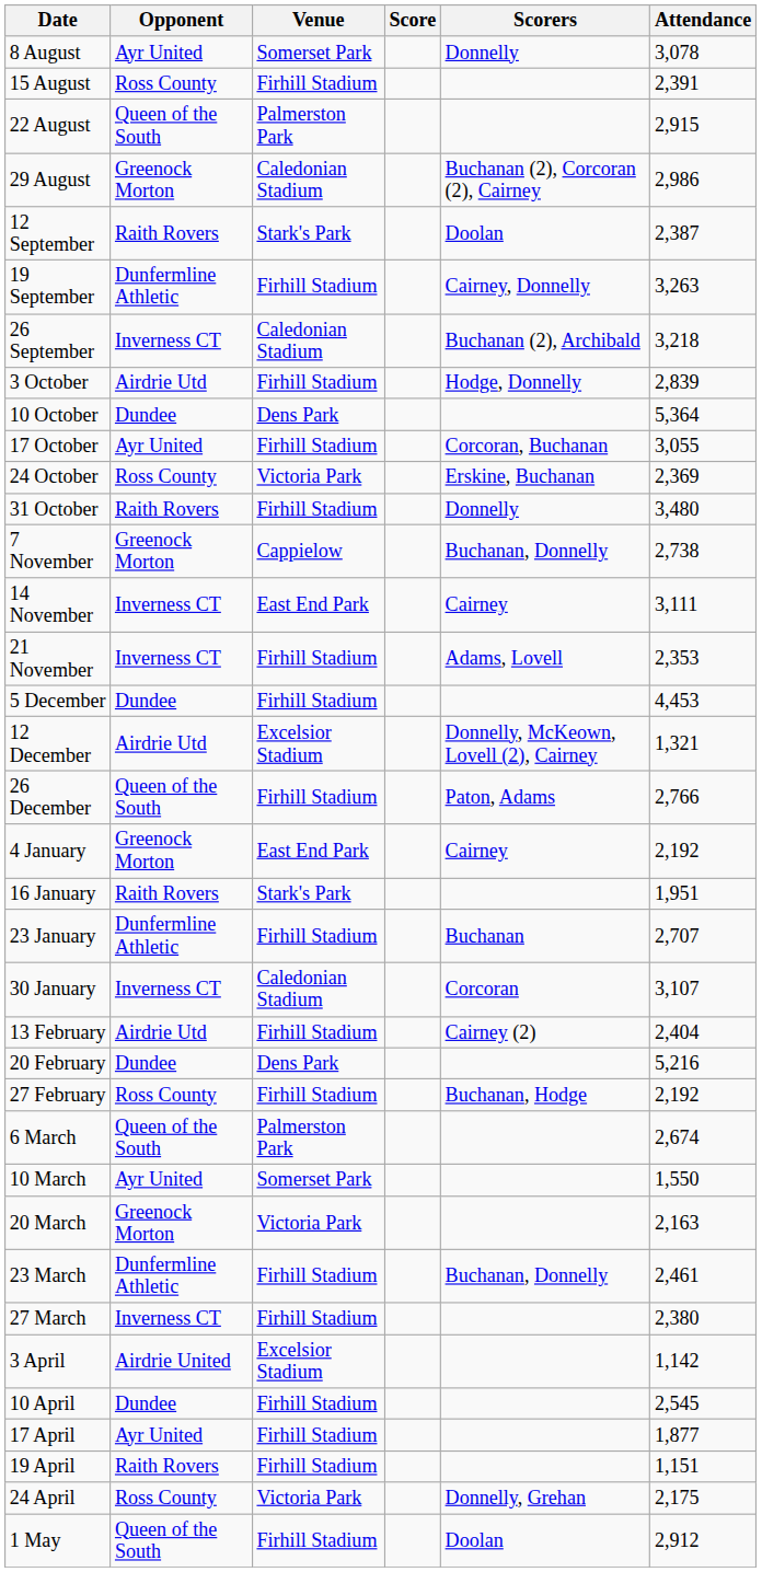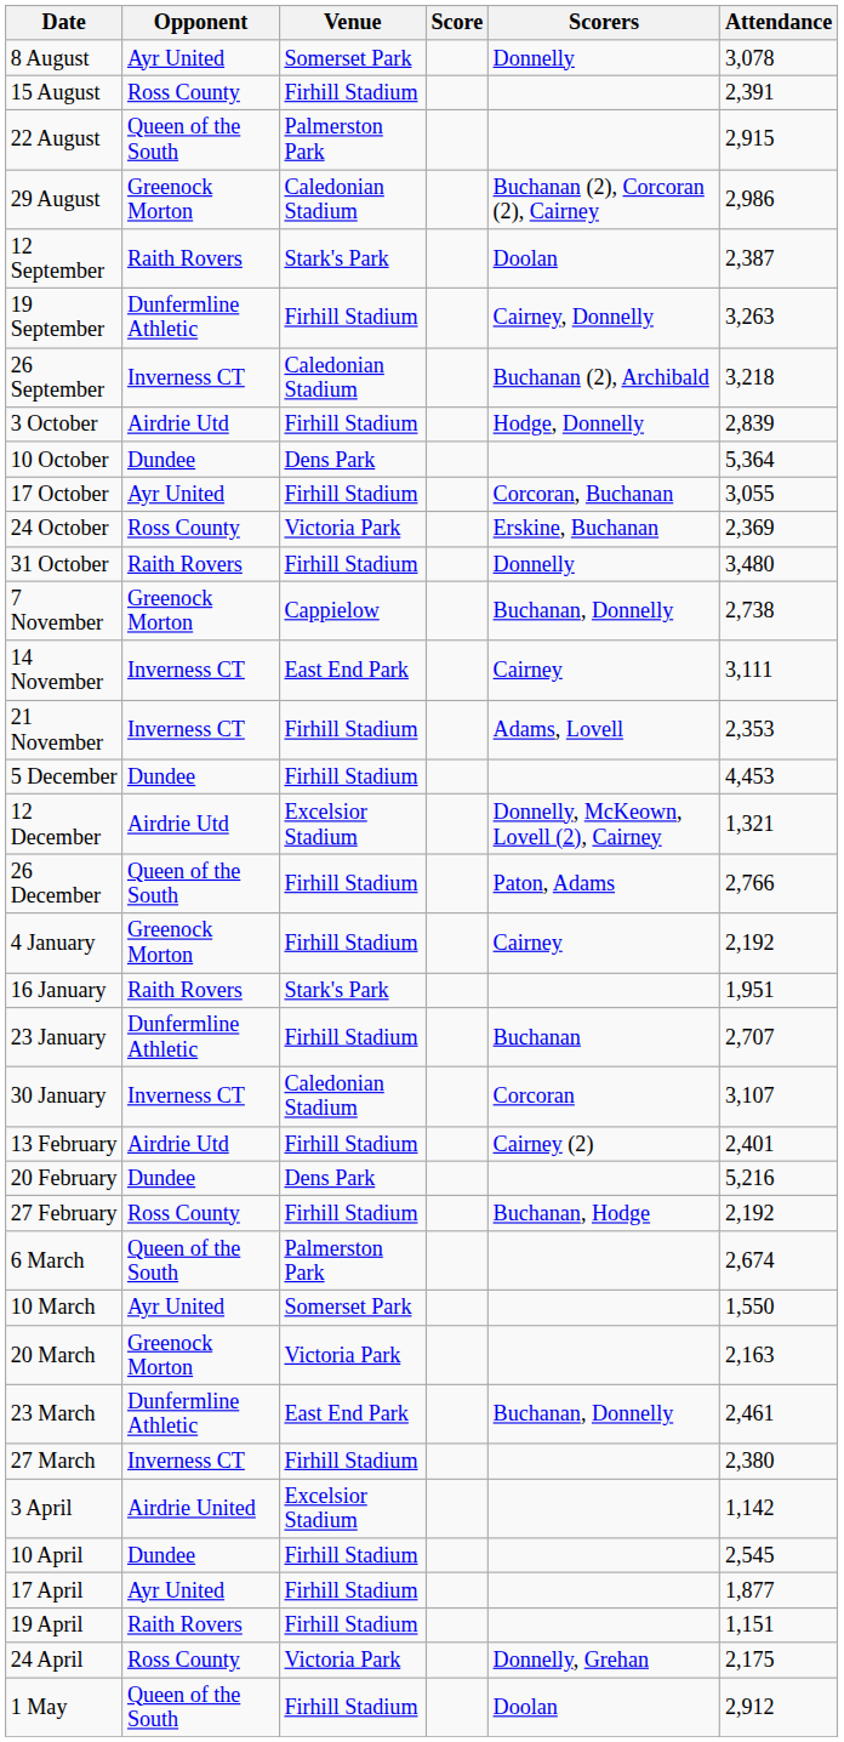4 January | Venue: East End Park -> Firhill Stadium
13 February | Attendance: 2,404 -> 2,401
23 March | Venue: Firhill Stadium -> East End Park
